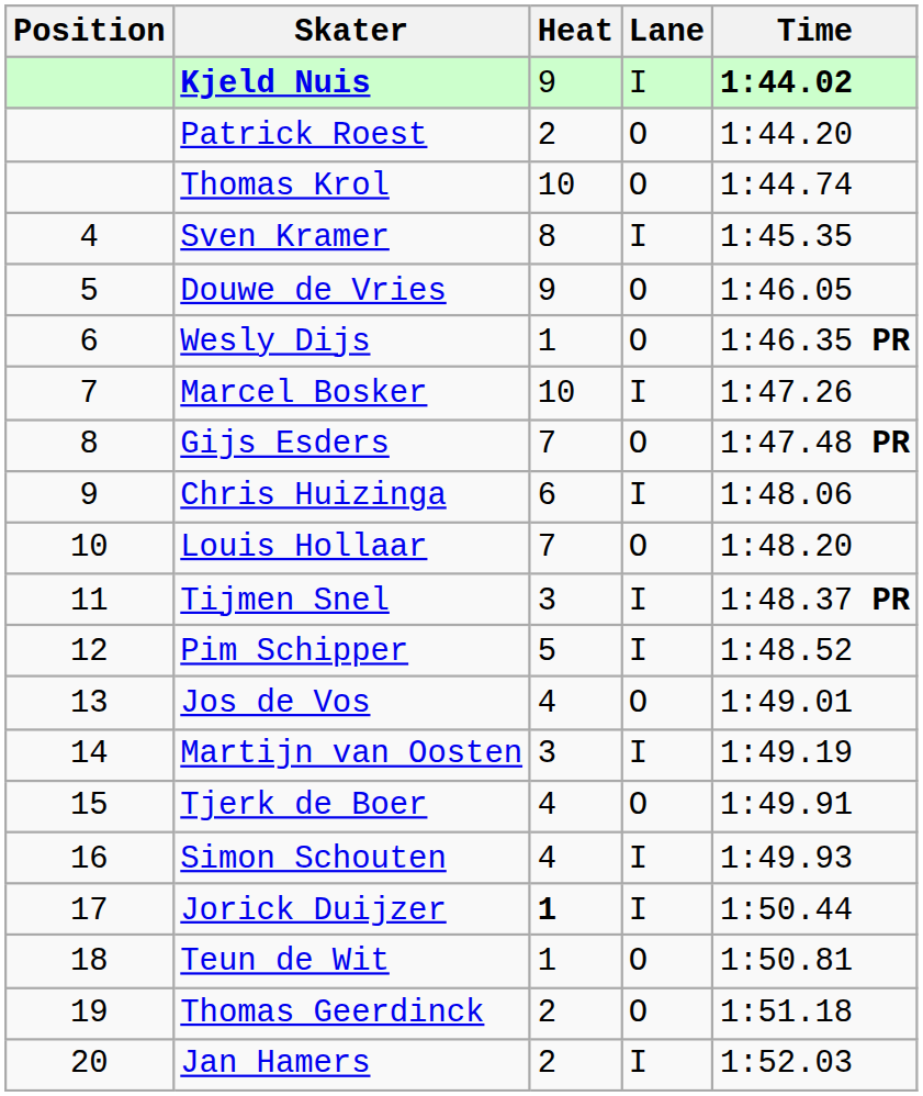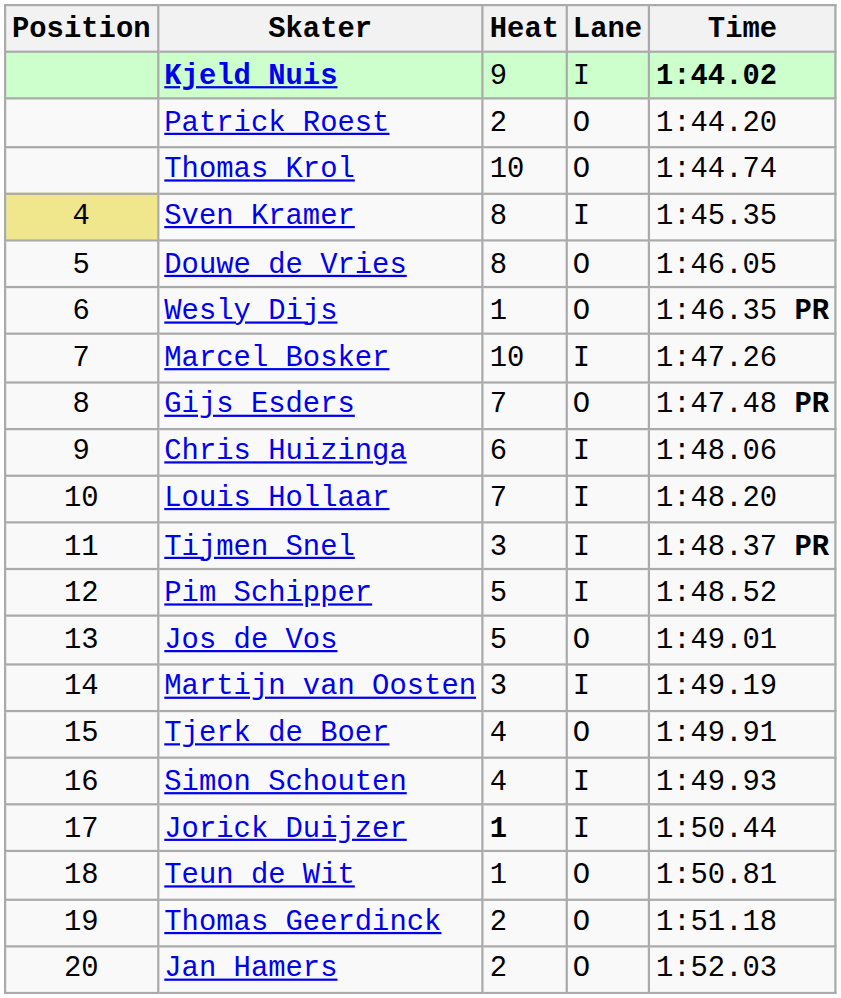Sven Kramer | Position: no background -> khaki background
Douwe de Vries | Heat: 9 -> 8
Louis Hollaar | Lane: O -> I
Jos de Vos | Heat: 4 -> 5
Jan Hamers | Lane: I -> O
